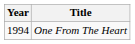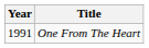One From The Heart | Year: 1994 -> 1991
